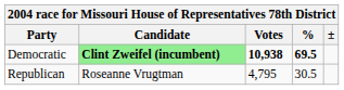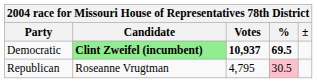Democratic | Votes: 10,938 -> 10,937
Republican | %: no background -> pink background
